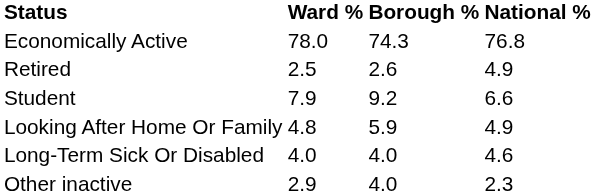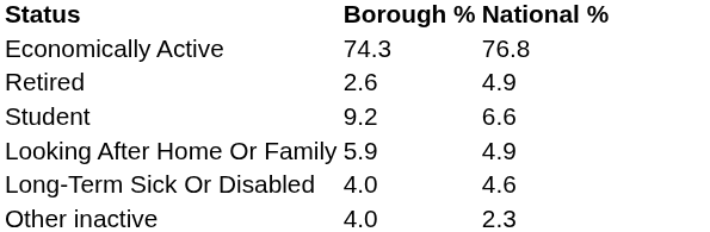- column: Ward % | 78.0 | 2.5 | 7.9 | 4.8 | 4.0 | 2.9
